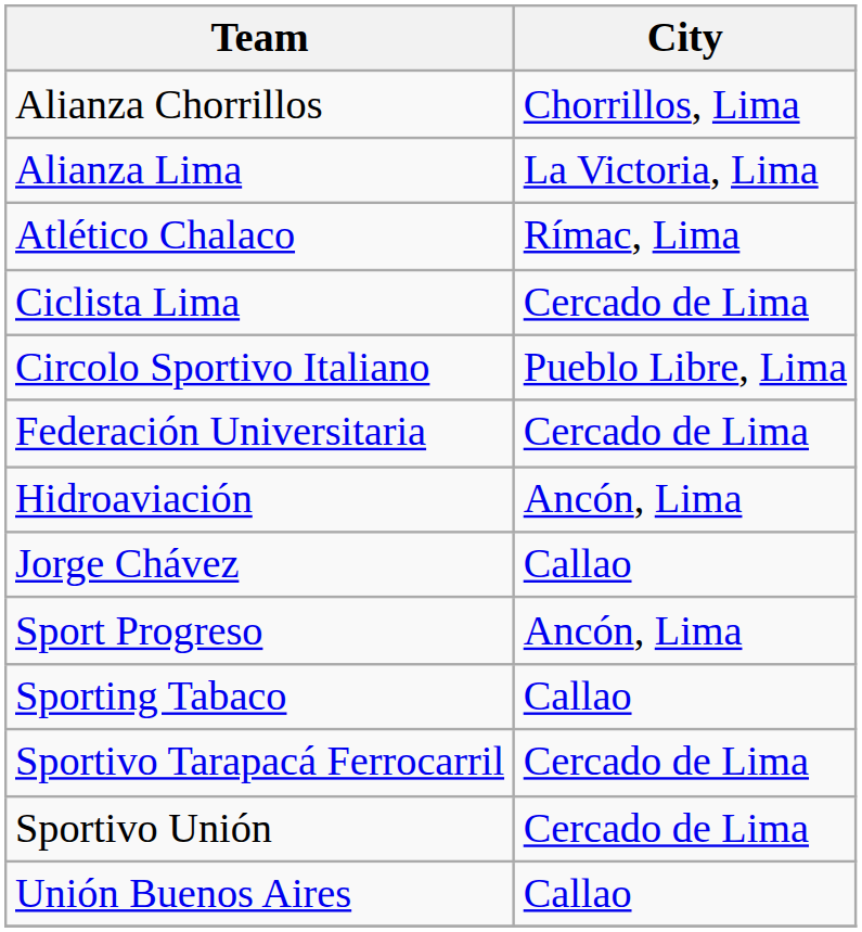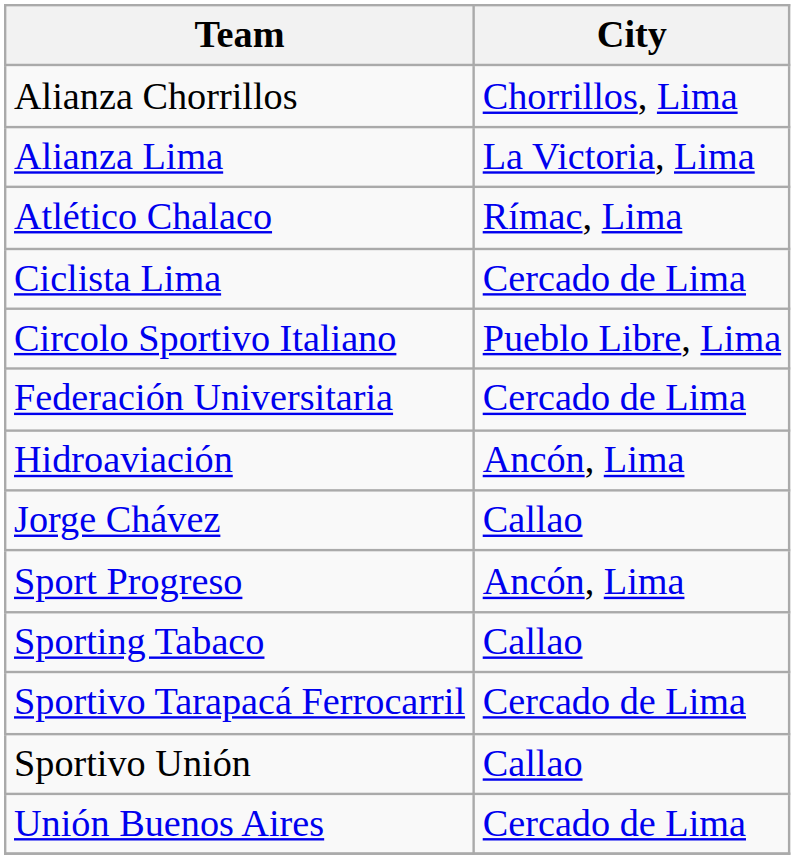Sportivo Unión | City: Cercado de Lima -> Callao
Unión Buenos Aires | City: Callao -> Cercado de Lima
